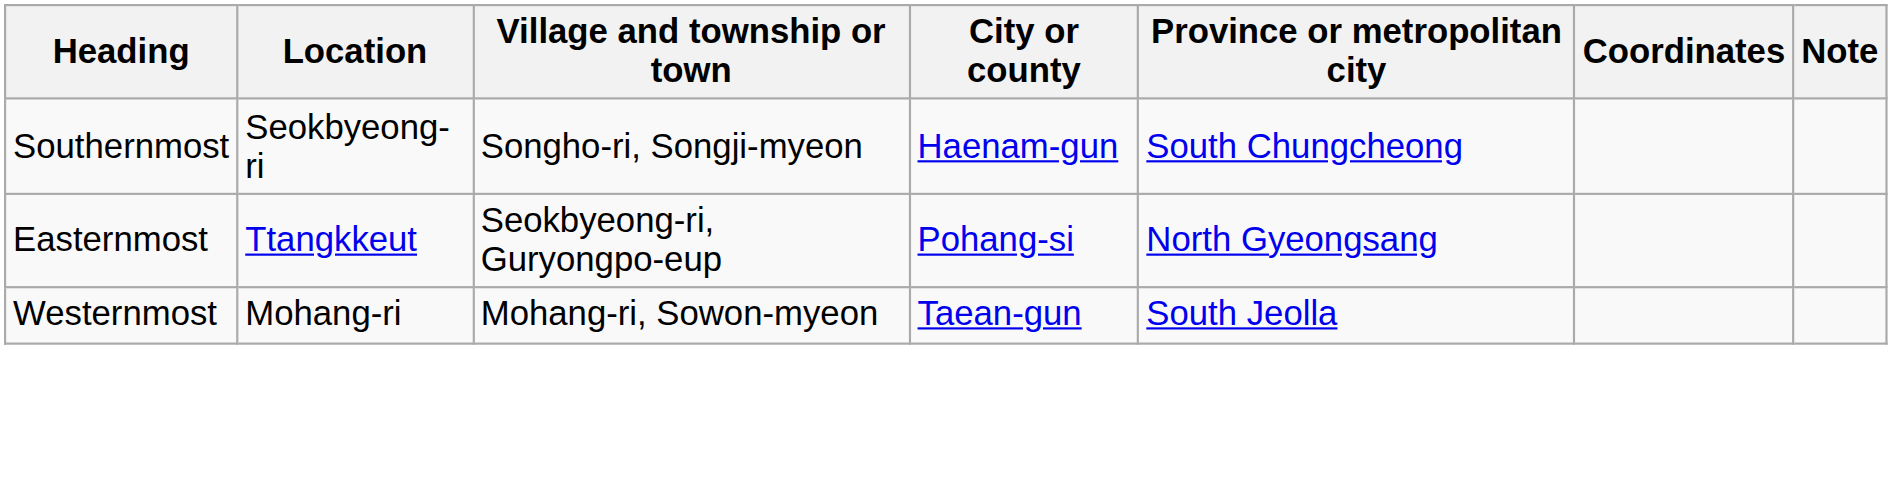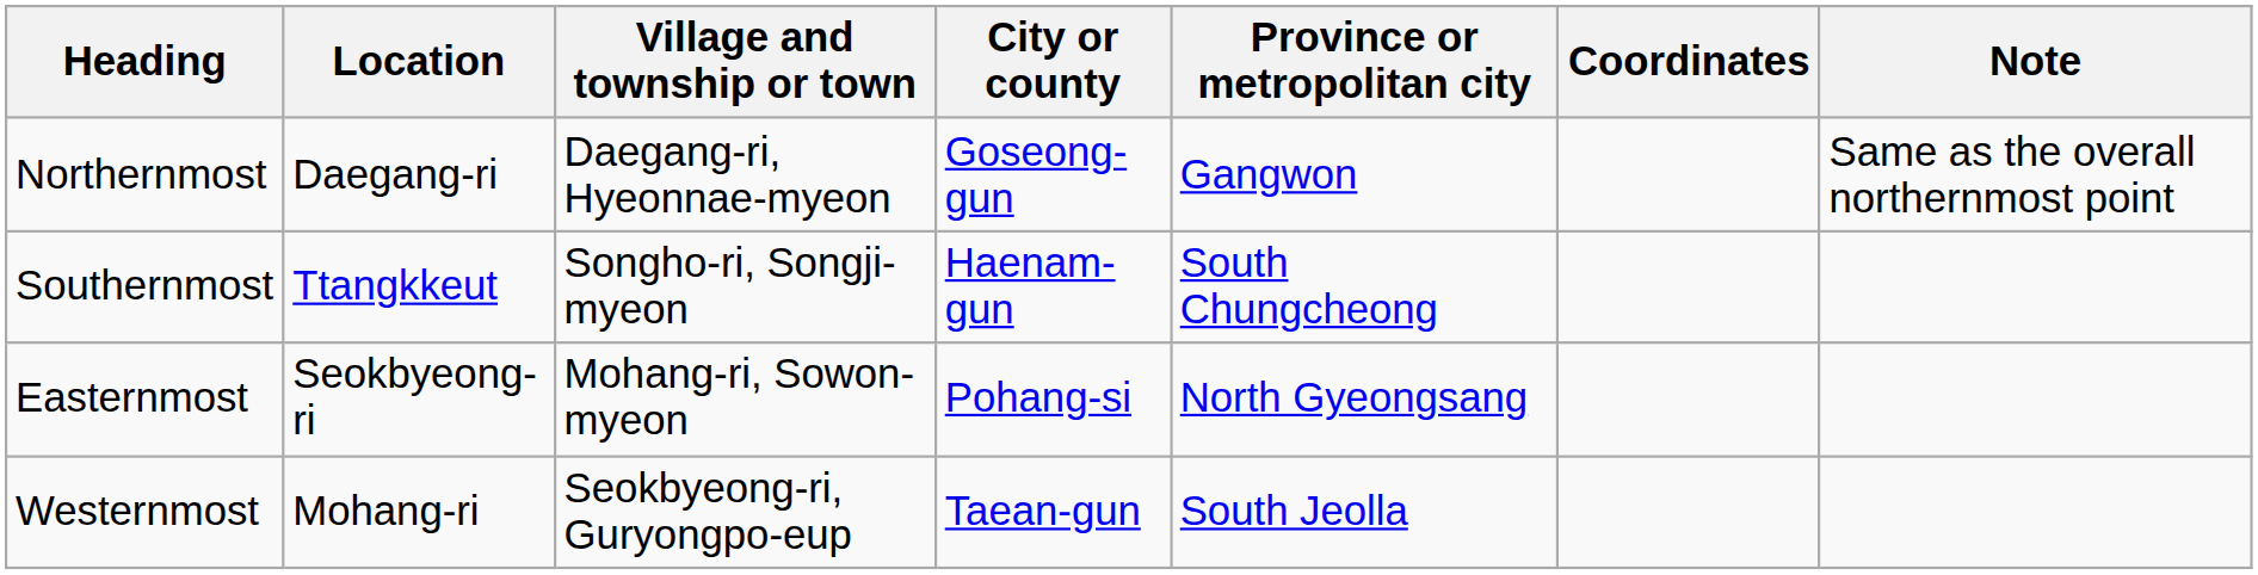+ row: Northernmost | Daegang-ri | Daegang-ri, Hyeonnae-myeon | Goseong-gun | Gangwon | Same as the overall northernmost point
Southernmost | Location: Seokbyeong-ri -> Ttangkkeut
Easternmost | Location: Ttangkkeut -> Seokbyeong-ri
Easternmost | Village and township or town: Seokbyeong-ri, Guryongpo-eup -> Mohang-ri, Sowon-myeon
Westernmost | Village and township or town: Mohang-ri, Sowon-myeon -> Seokbyeong-ri, Guryongpo-eup
